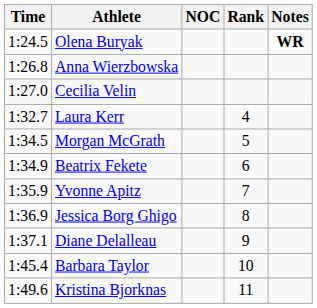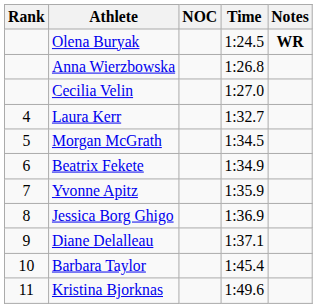columns swapped: Rank <-> Time
